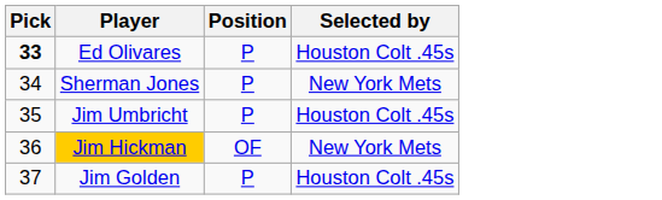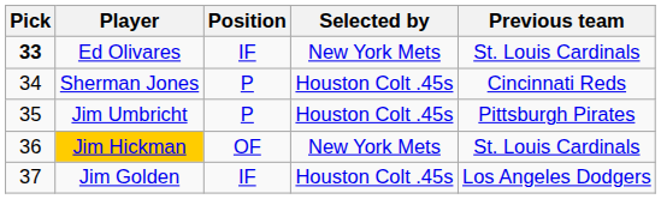+ column: Previous team | St. Louis Cardinals | Cincinnati Reds | Pittsburgh Pirates | St. Louis Cardinals | Los Angeles Dodgers
Ed Olivares | Position: P -> IF
Ed Olivares | Selected by: Houston Colt .45s -> New York Mets
Sherman Jones | Selected by: New York Mets -> Houston Colt .45s
Jim Golden | Position: P -> IF
